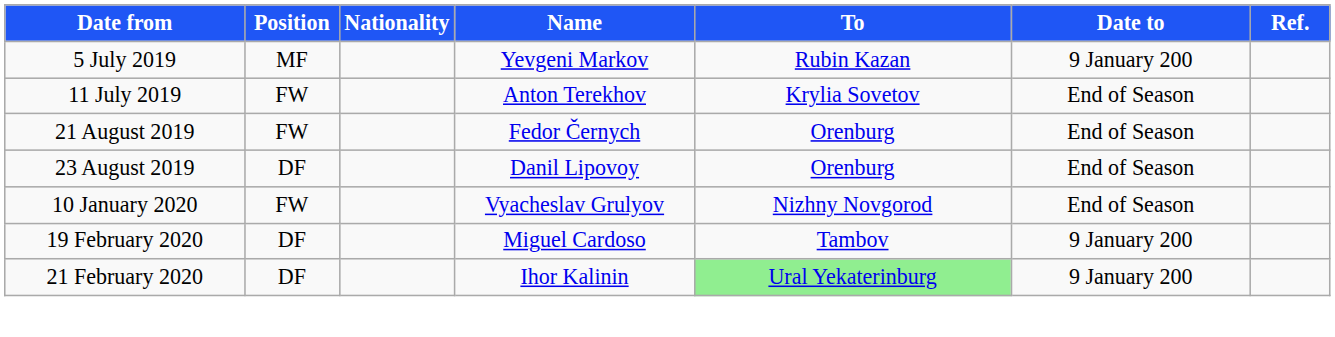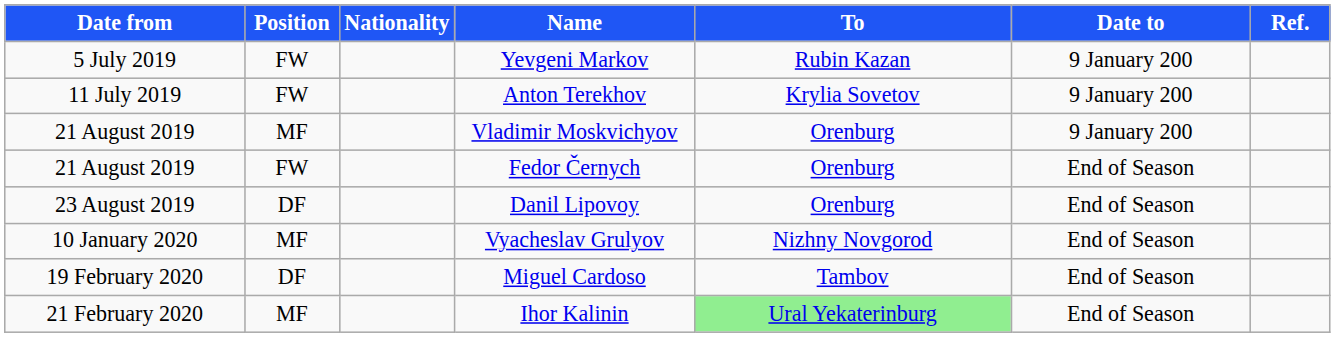Yevgeni Markov | Position: MF -> FW
Anton Terekhov | Date to: End of Season -> 9 January 200
+ row: 21 August 2019 | MF | Vladimir Moskvichyov | Orenburg | 9 January 200
Vyacheslav Grulyov | Position: FW -> MF
Miguel Cardoso | Date to: 9 January 200 -> End of Season
Ihor Kalinin | Position: DF -> MF
Ihor Kalinin | Date to: 9 January 200 -> End of Season
